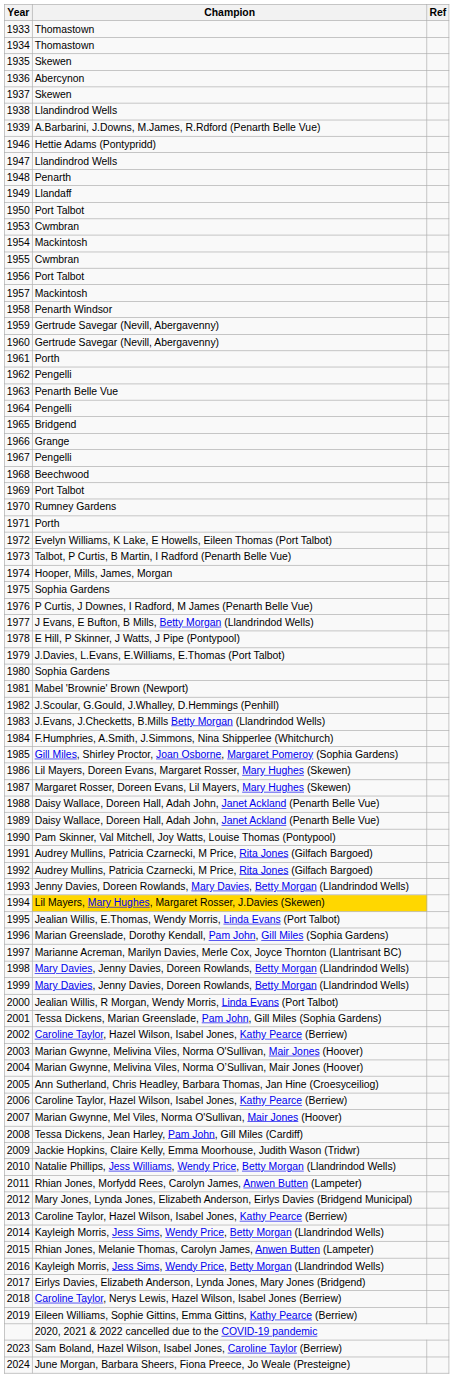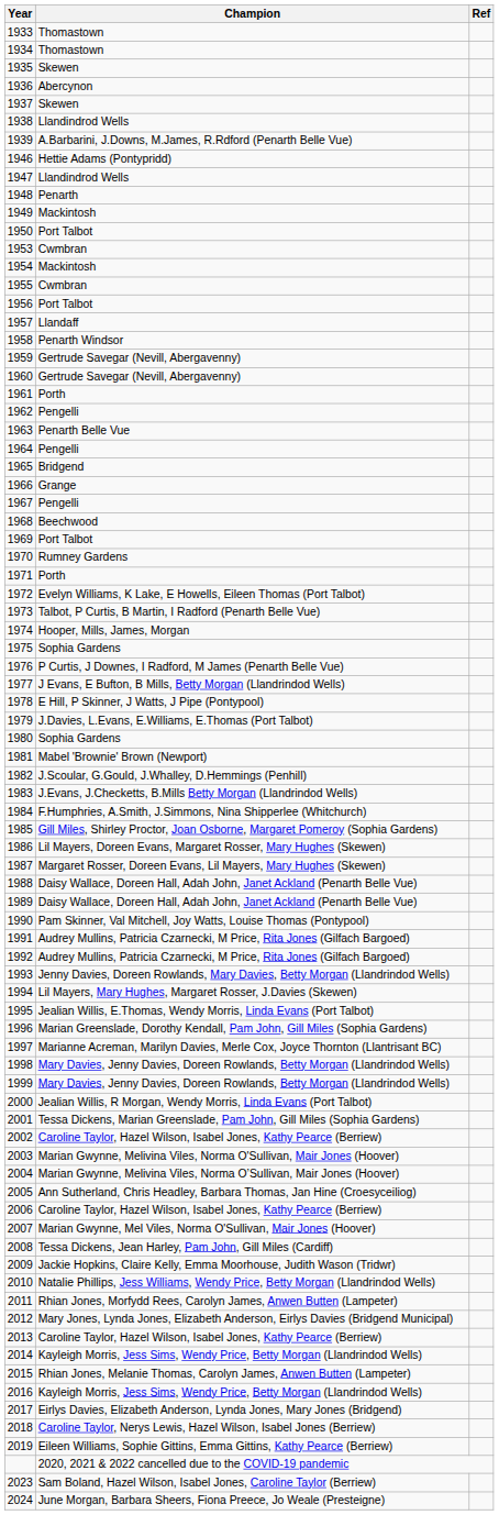1949 | Champion: Llandaff -> Mackintosh
1957 | Champion: Mackintosh -> Llandaff
1994 | Champion: gold background -> no background
